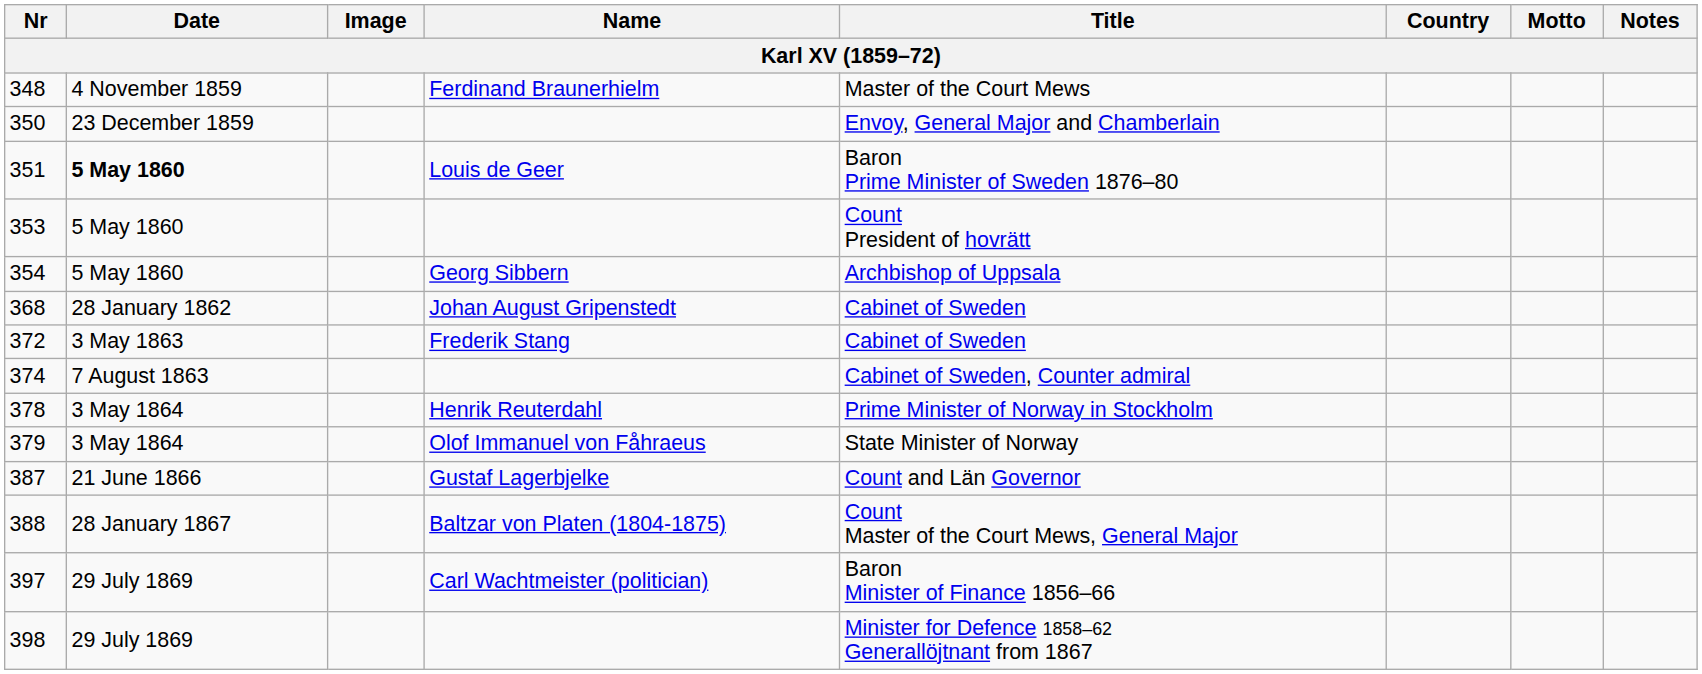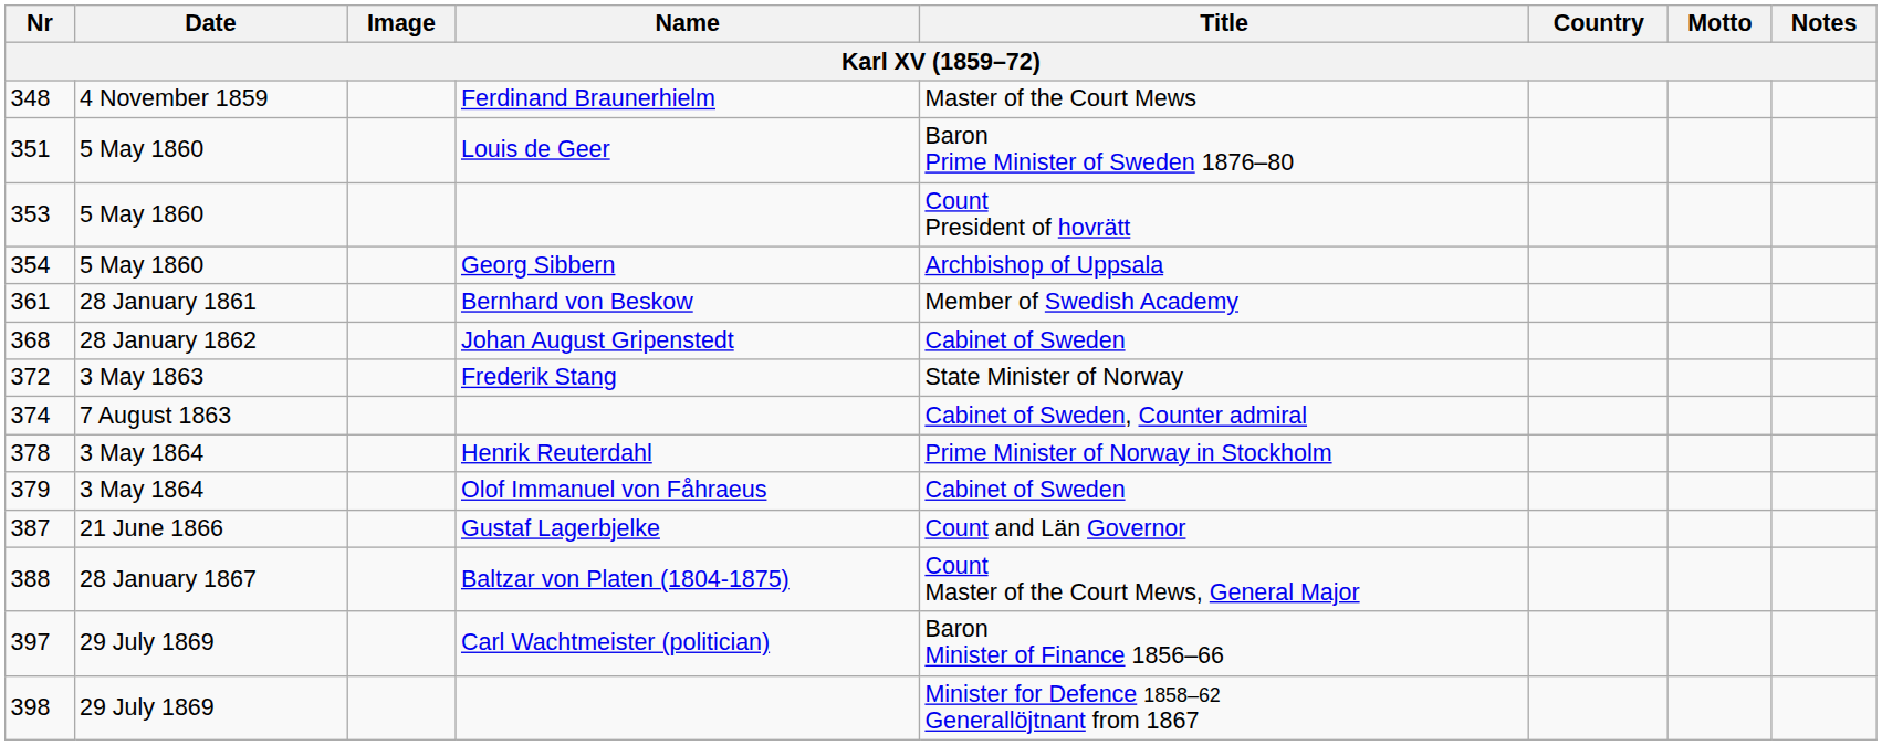- row: 350 | 23 December 1859 | Envoy, General Major and Chamberlain
351 | Date: bold -> normal
+ row: 361 | 28 January 1861 | Bernhard von Beskow | Member of Swedish Academy
372 | Title: Cabinet of Sweden -> State Minister of Norway
379 | Title: State Minister of Norway -> Cabinet of Sweden
